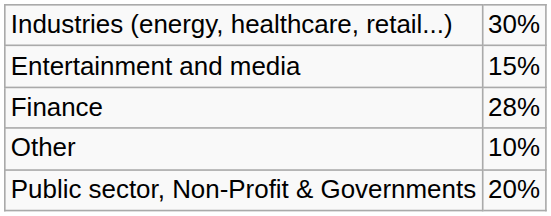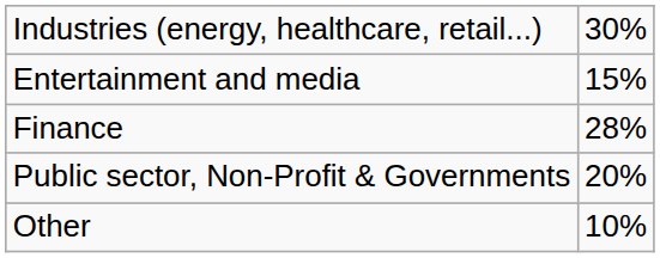rows swapped: Public sector, Non-Profit & Governments <-> Other
